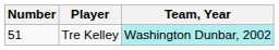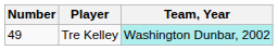Tre Kelley | Number: 51 -> 49
